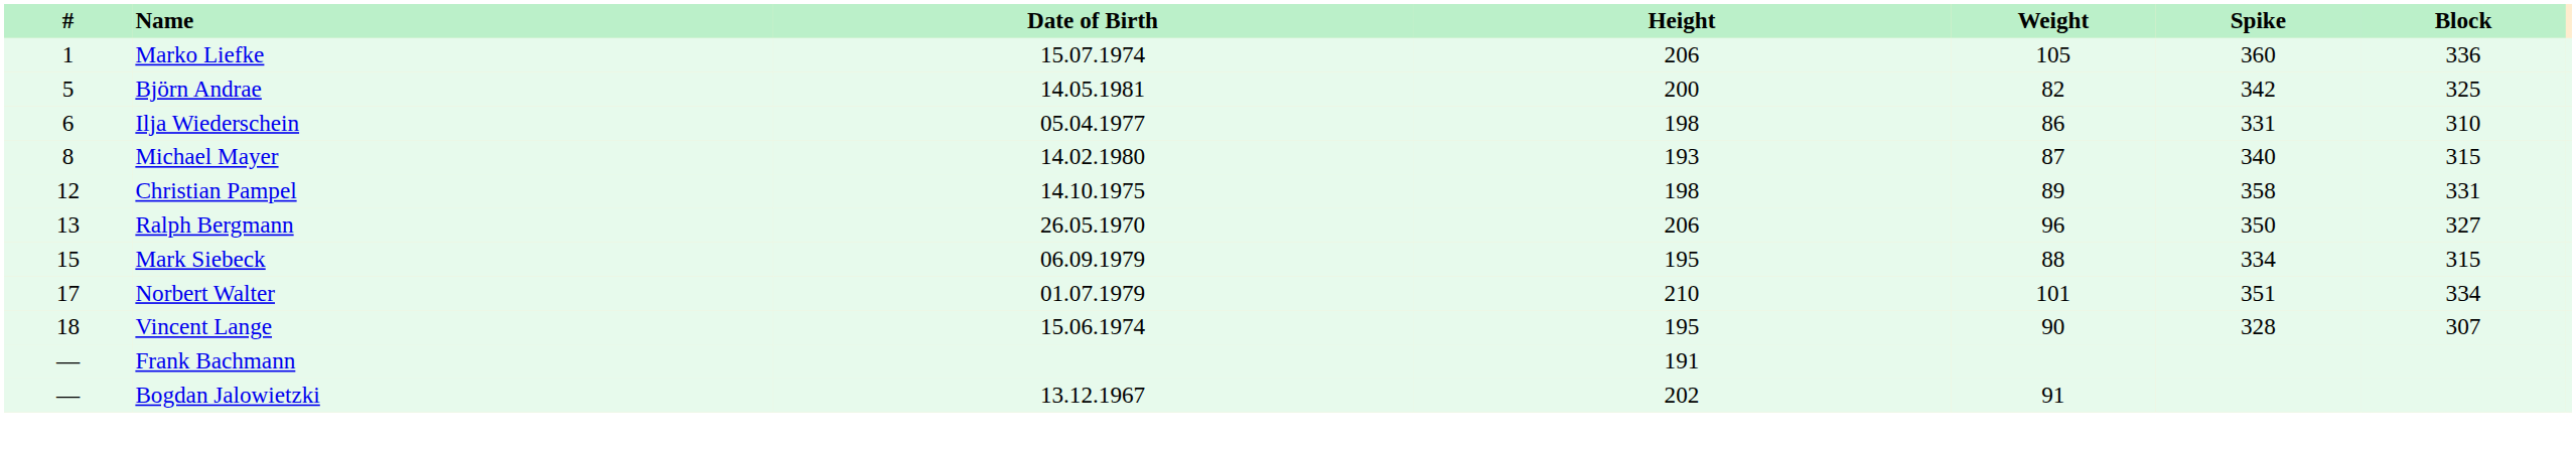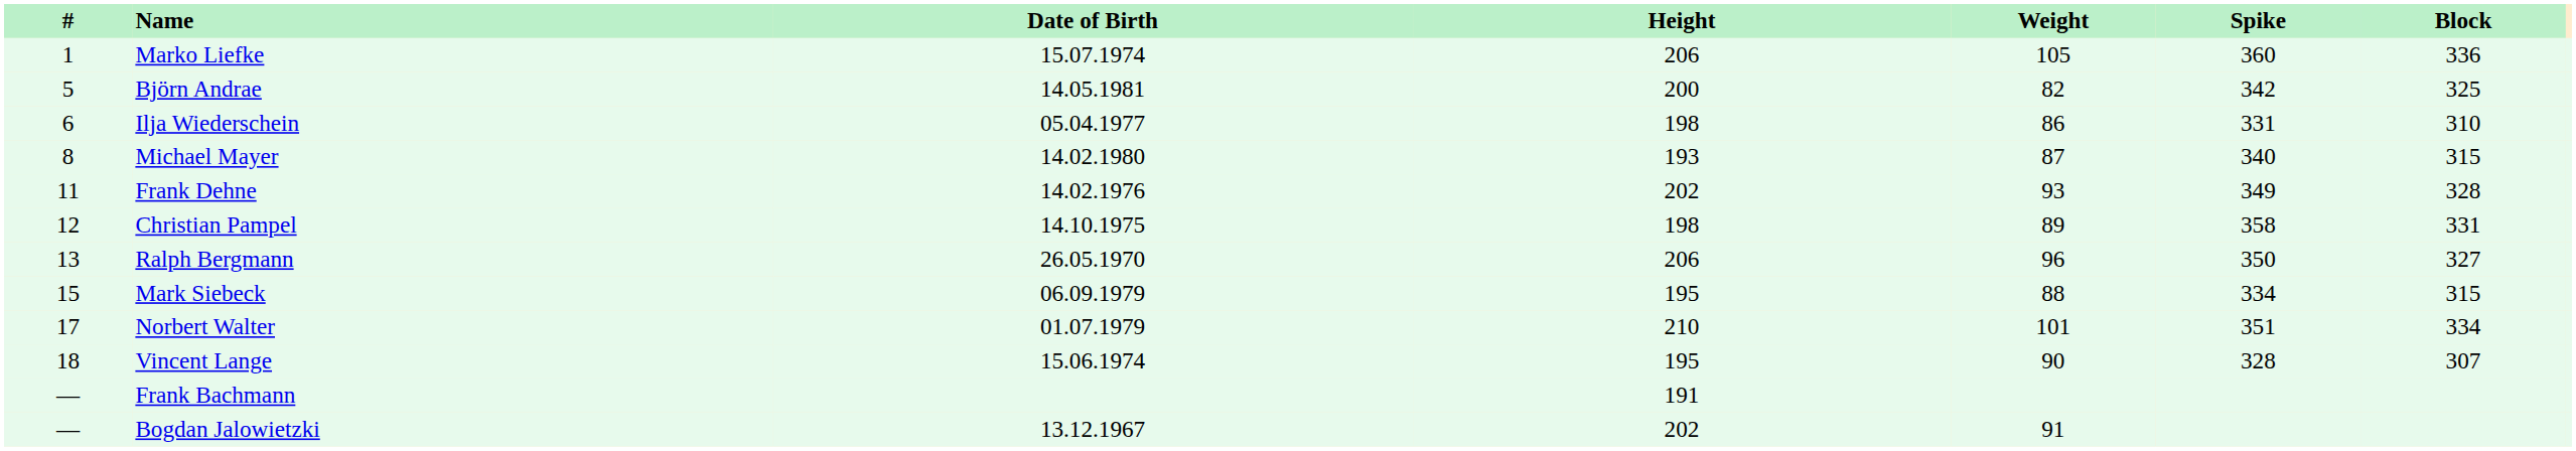+ row: 11 | Frank Dehne | 14.02.1976 | 202 | 93 | 349 | 328
